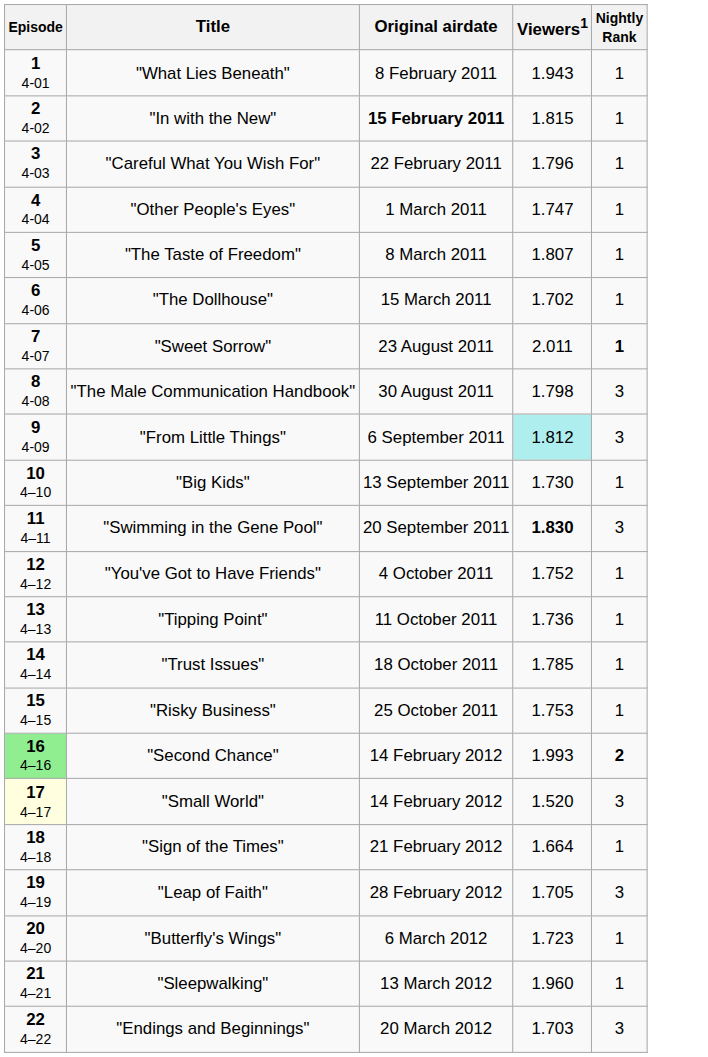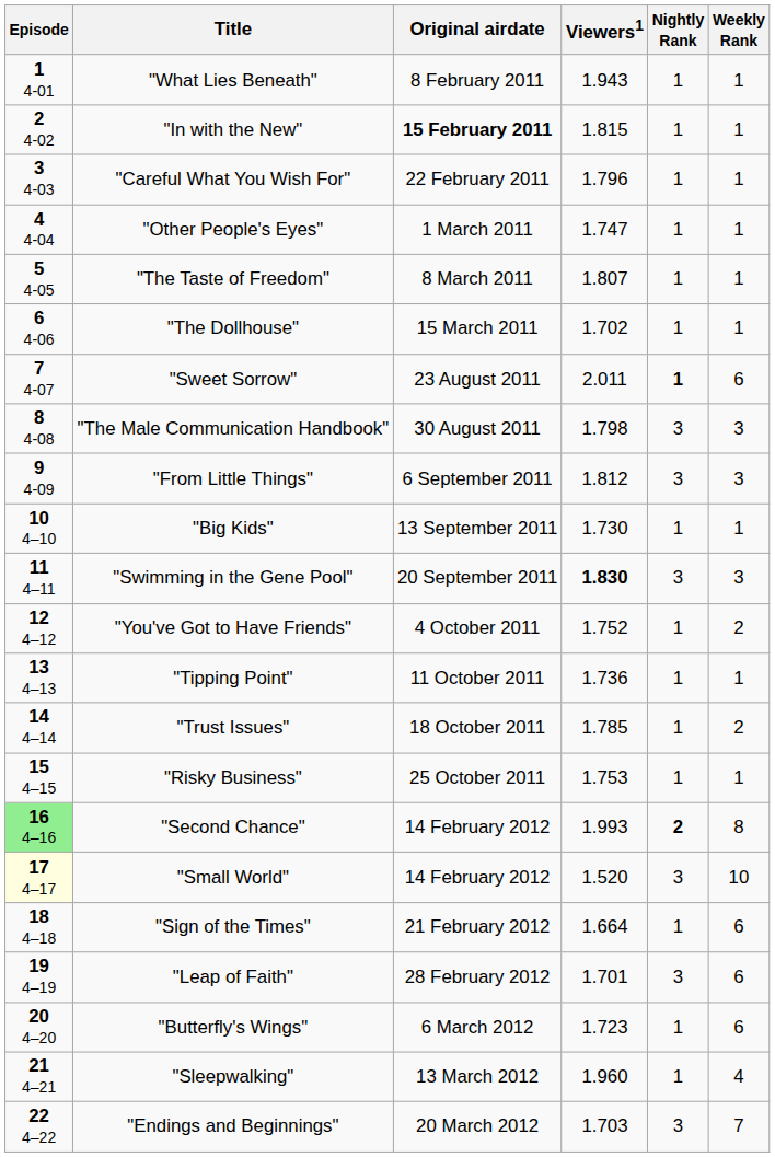+ column: Weekly Rank | 1 | 1 | 1 | 1 | 1 | 1 | 6 | 3 | 3 | 1 | 3 | 2 | 1 | 2 | 1 | 8 | 10 | 6 | 6 | 6 | 4 | 7
"From Little Things" | Viewers1: paleturquoise background -> no background
"Leap of Faith" | Viewers1: 1.705 -> 1.701
